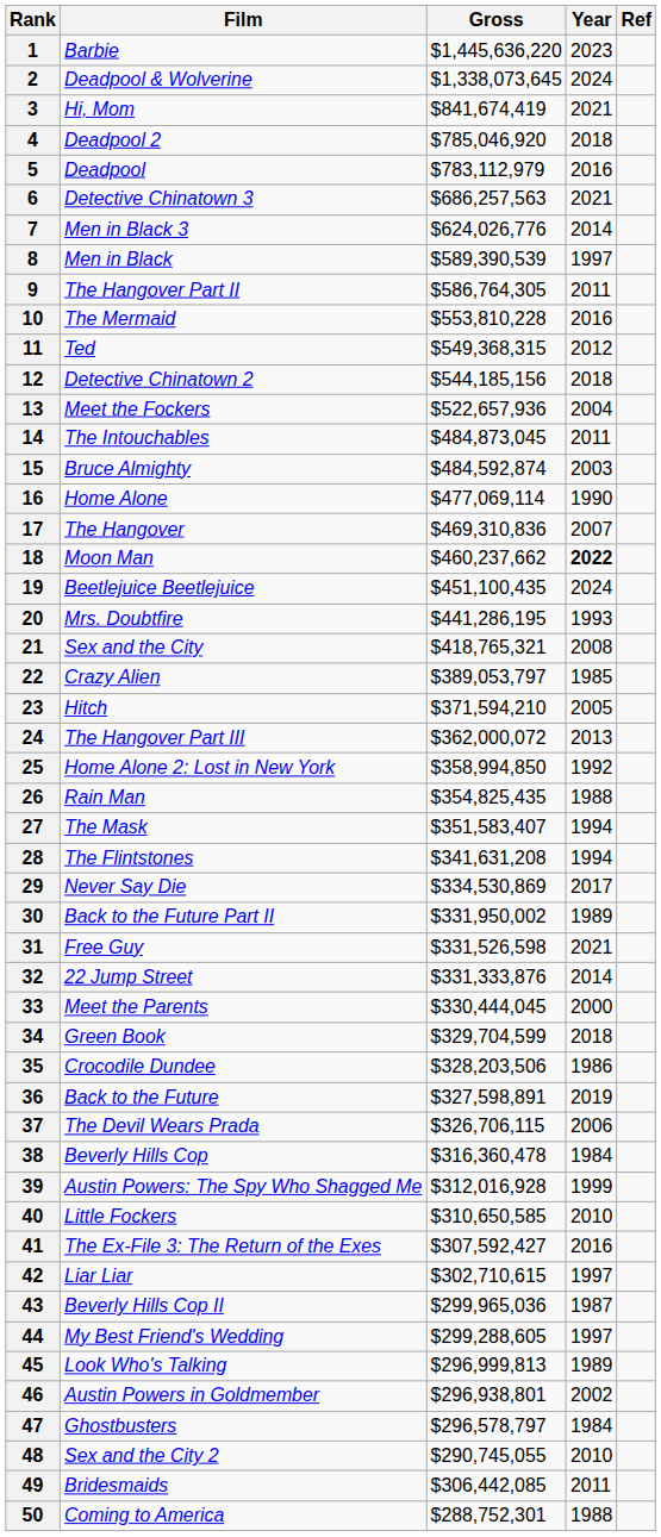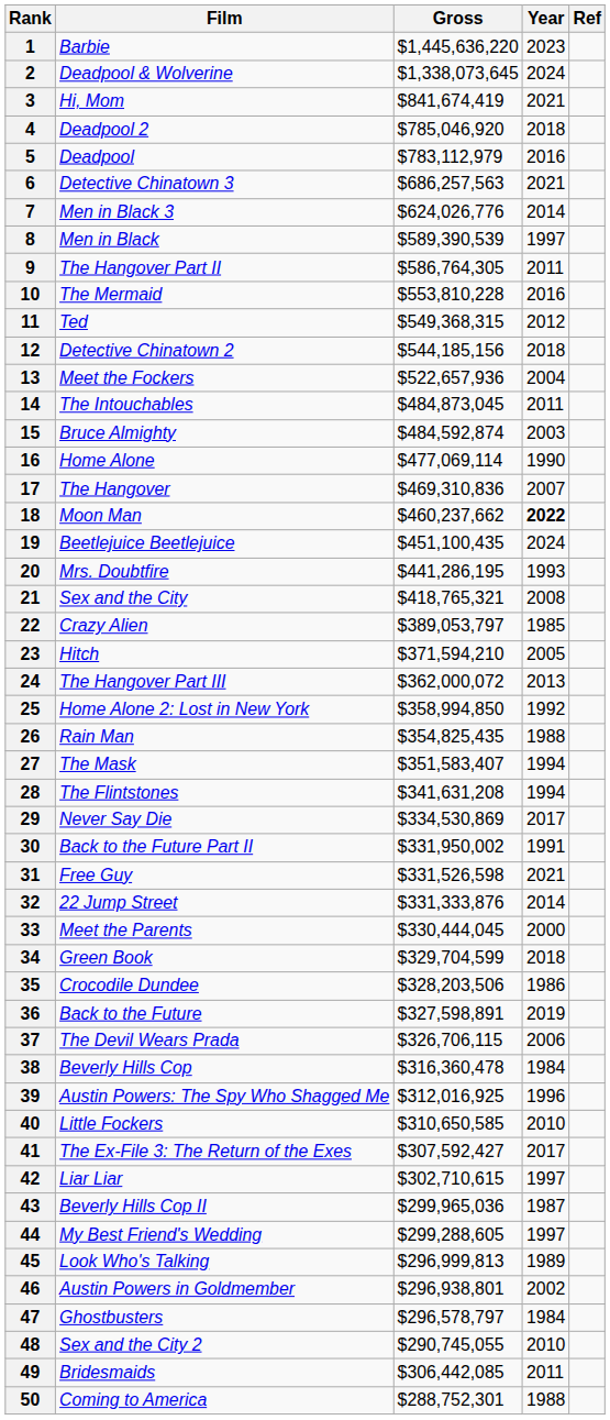30 | Year: 1989 -> 1991
39 | Gross: $312,016,928 -> $312,016,925
39 | Year: 1999 -> 1996
41 | Year: 2016 -> 2017
